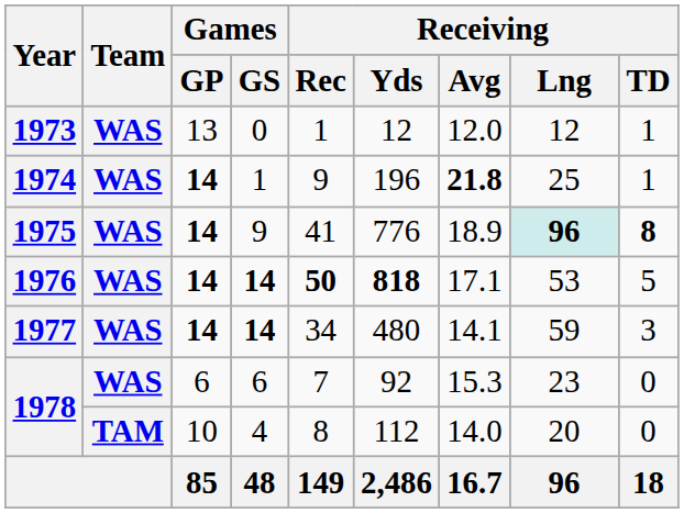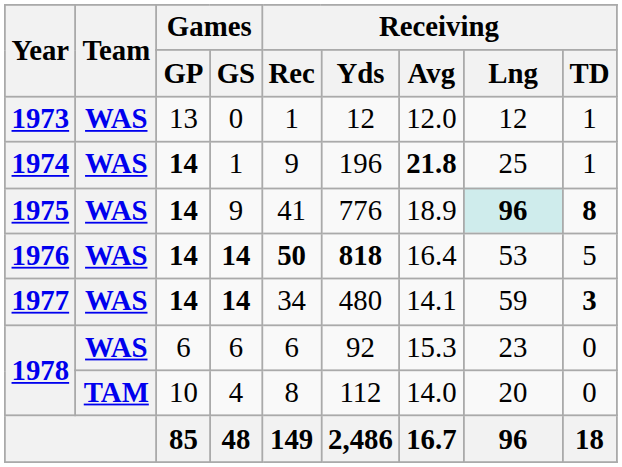1976 | Receiving / Avg: 17.1 -> 16.4
1977 | Receiving / TD: normal -> bold
1978 / 6 | Receiving / Rec: 7 -> 6
